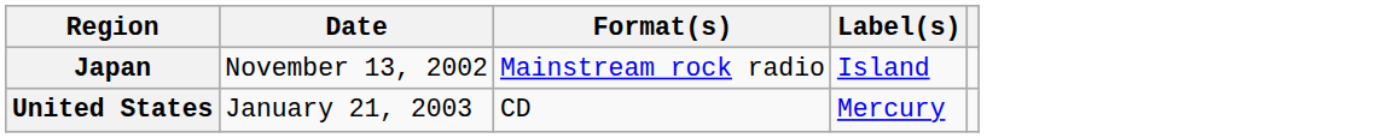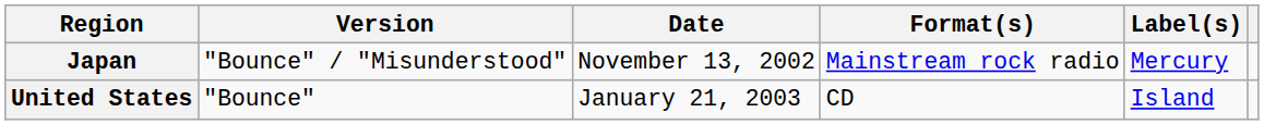+ column: Version | "Bounce" / "Misunderstood" | "Bounce"
Japan | Label(s): Island -> Mercury
United States | Label(s): Mercury -> Island
